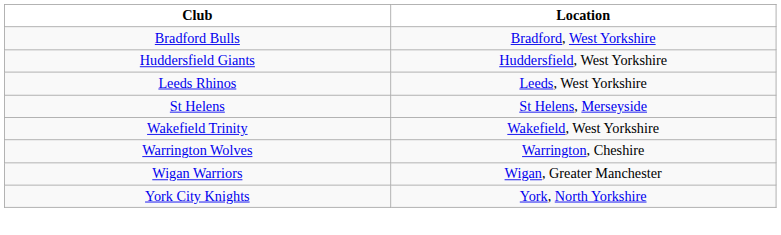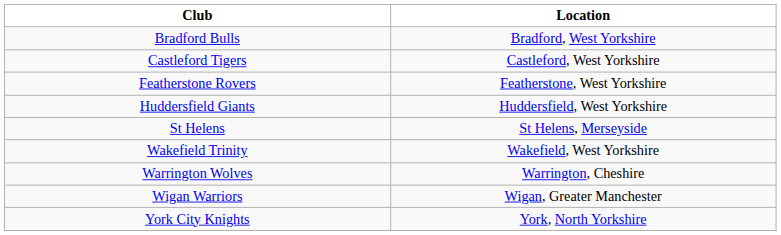+ row: Castleford Tigers | Castleford, West Yorkshire
+ row: Featherstone Rovers | Featherstone, West Yorkshire
- row: Leeds Rhinos | Leeds, West Yorkshire
